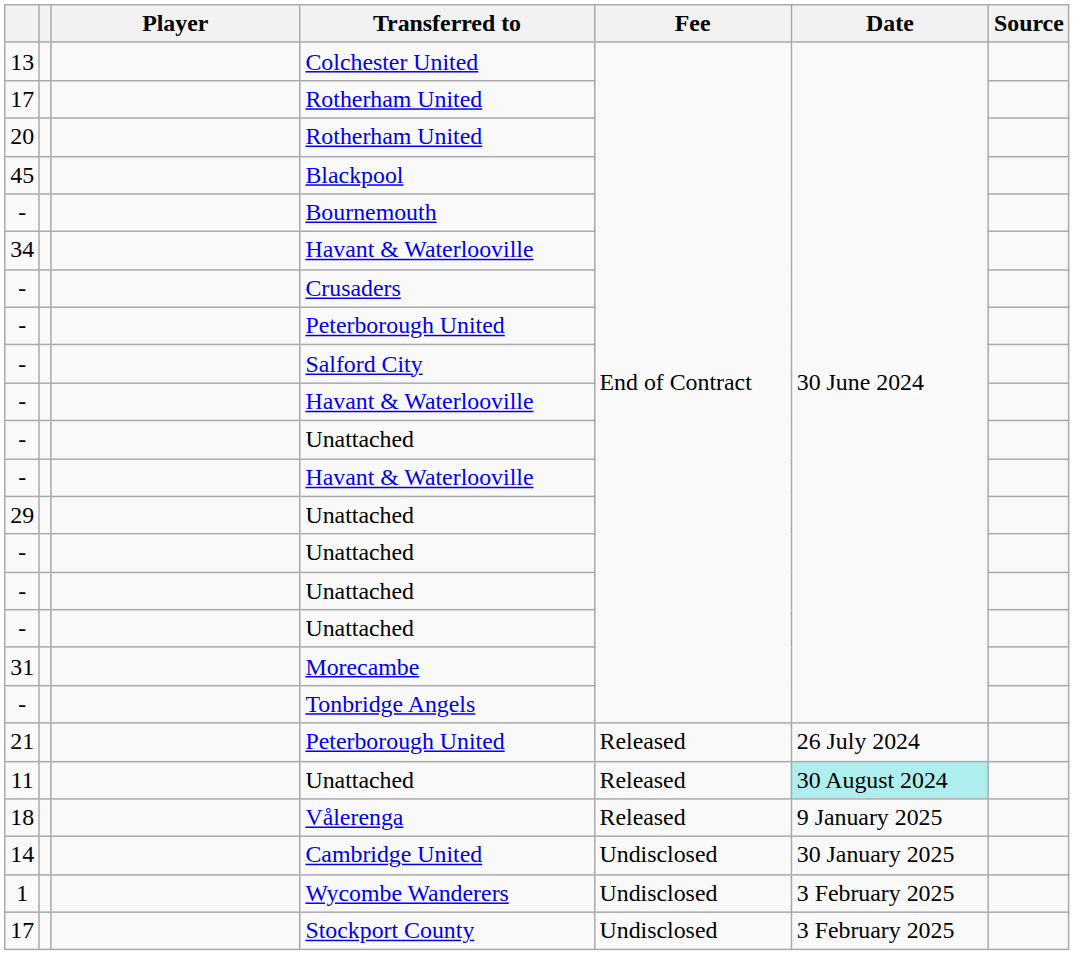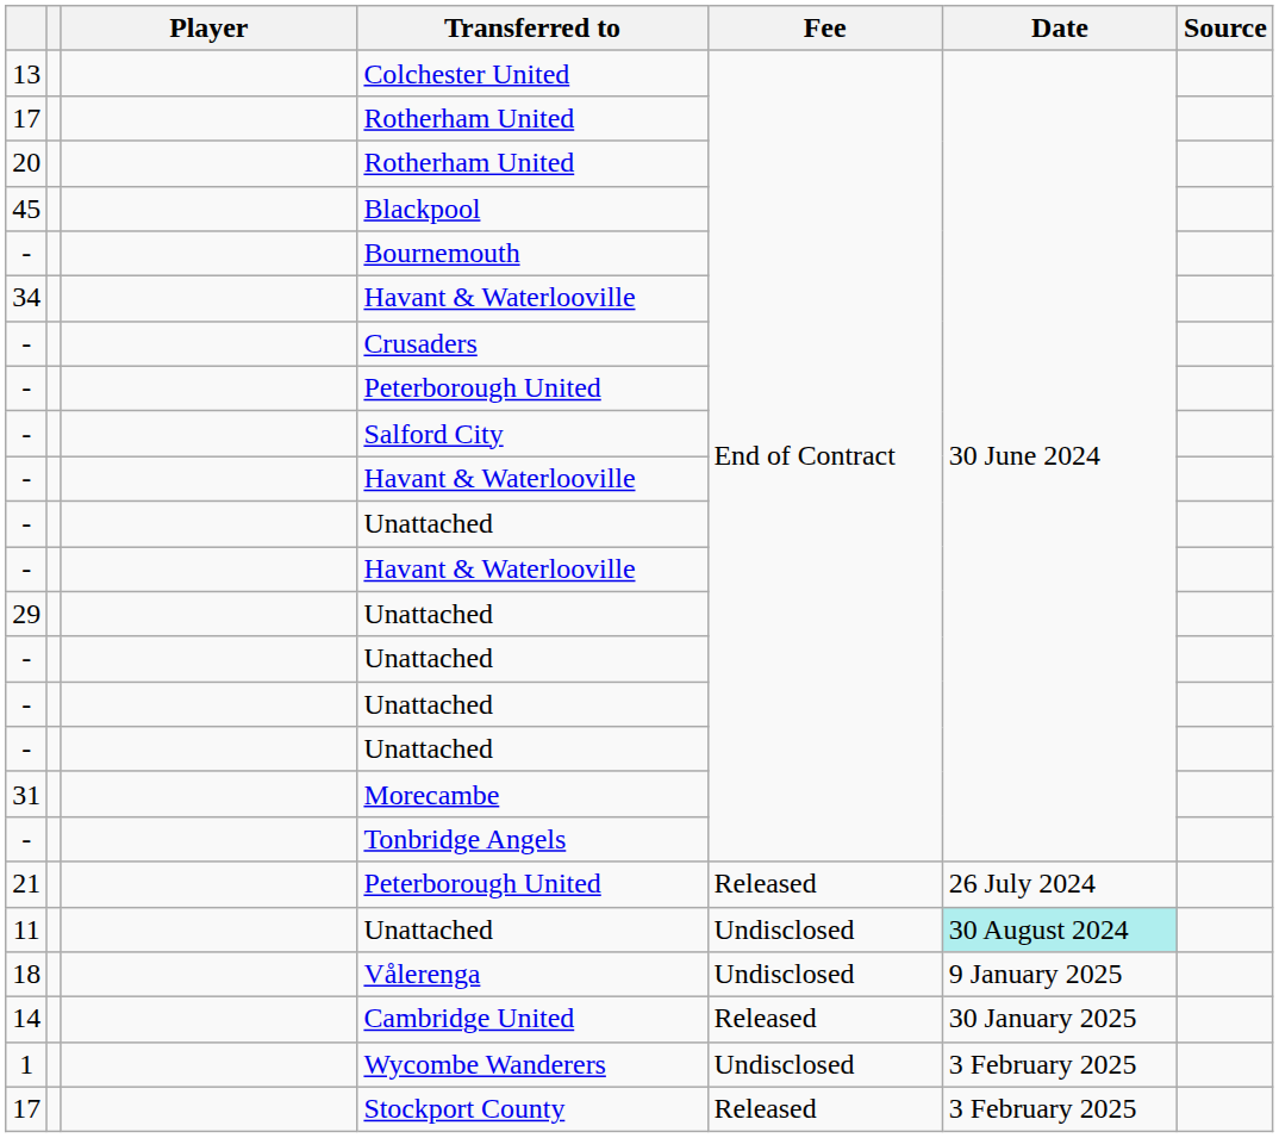11 / Unattached | Fee: Released -> Undisclosed
Vålerenga | Fee: Released -> Undisclosed
Cambridge United | Fee: Undisclosed -> Released
Stockport County | Fee: Undisclosed -> Released
